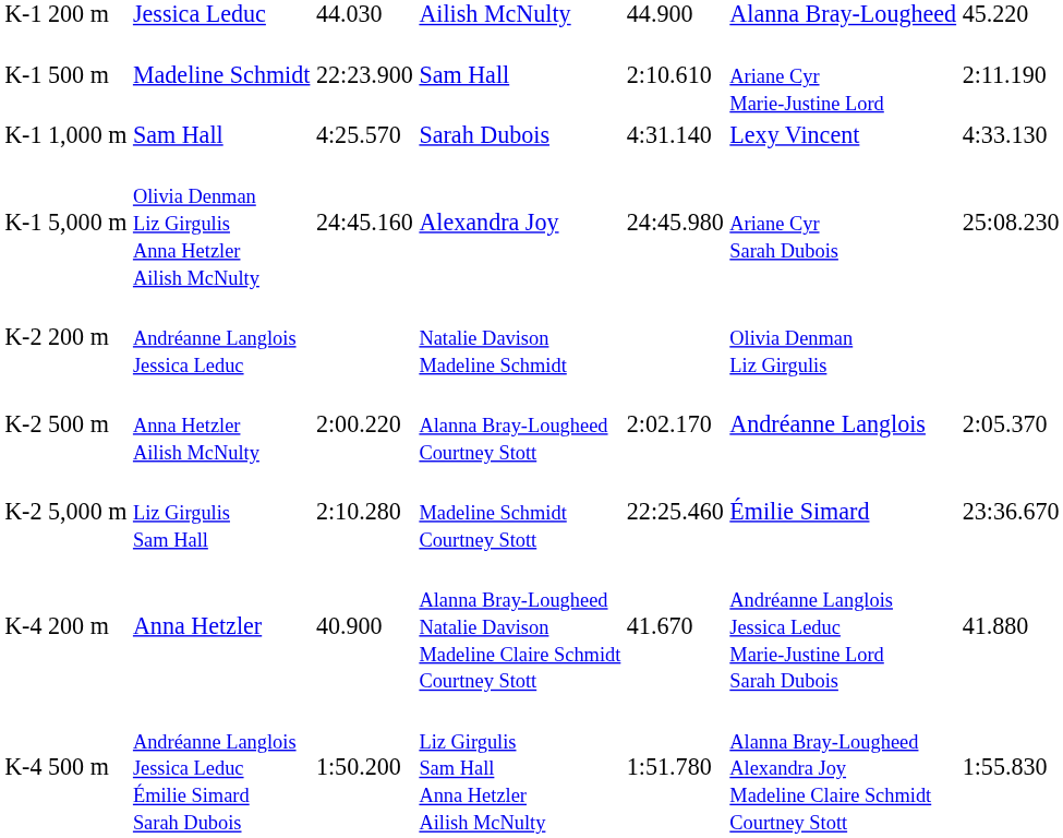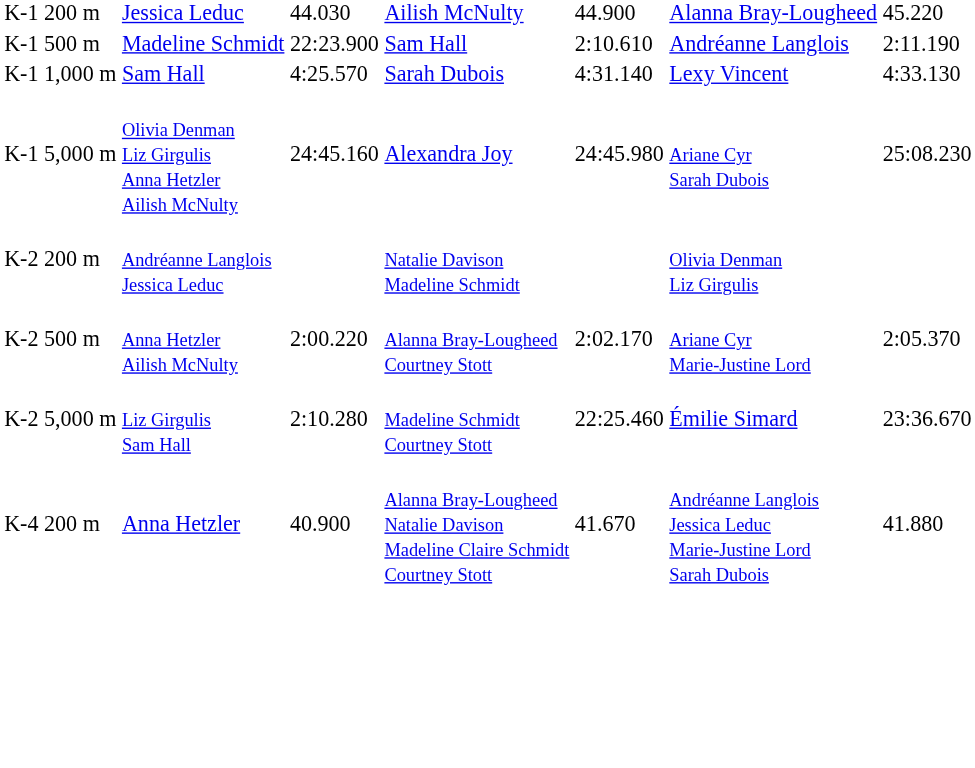K-1 500 m | column 6: Ariane Cyr Marie-Justine Lord -> Andréanne Langlois
K-2 500 m | column 6: Andréanne Langlois -> Ariane Cyr Marie-Justine Lord
- row: K-4 500 m | Andréanne Langlois Jessica Leduc Émilie Simard Sarah Dubois | 1:50.200 | Liz Girgulis Sam Hall Anna Hetzler Ailish McNulty | 1:51.780 | Alanna Bray-Lougheed Alexandra Joy Madeline Claire Schmidt Courtney Stott | 1:55.830
